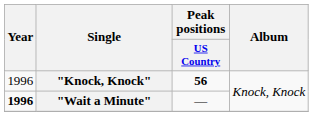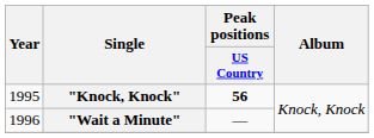"Knock, Knock" | Year: 1996 -> 1995
"Wait a Minute" | Year: bold -> normal
